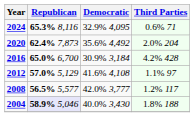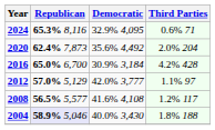2012 | Democratic: 41.6% 4,108 -> 42.0% 3,777
2008 | Democratic: 42.0% 3,777 -> 41.6% 4,108
